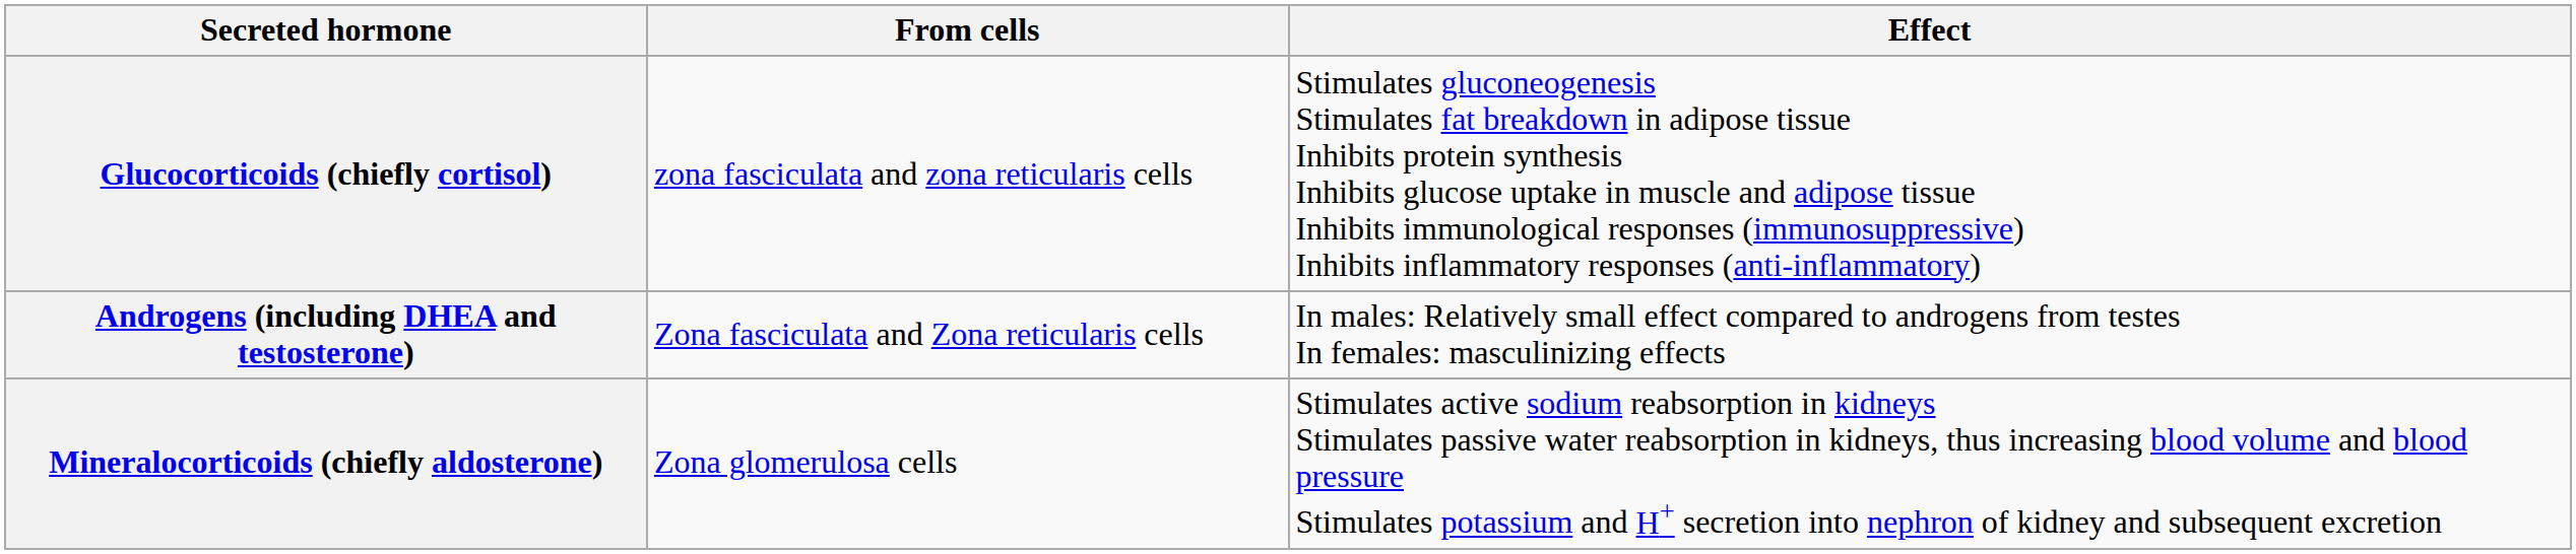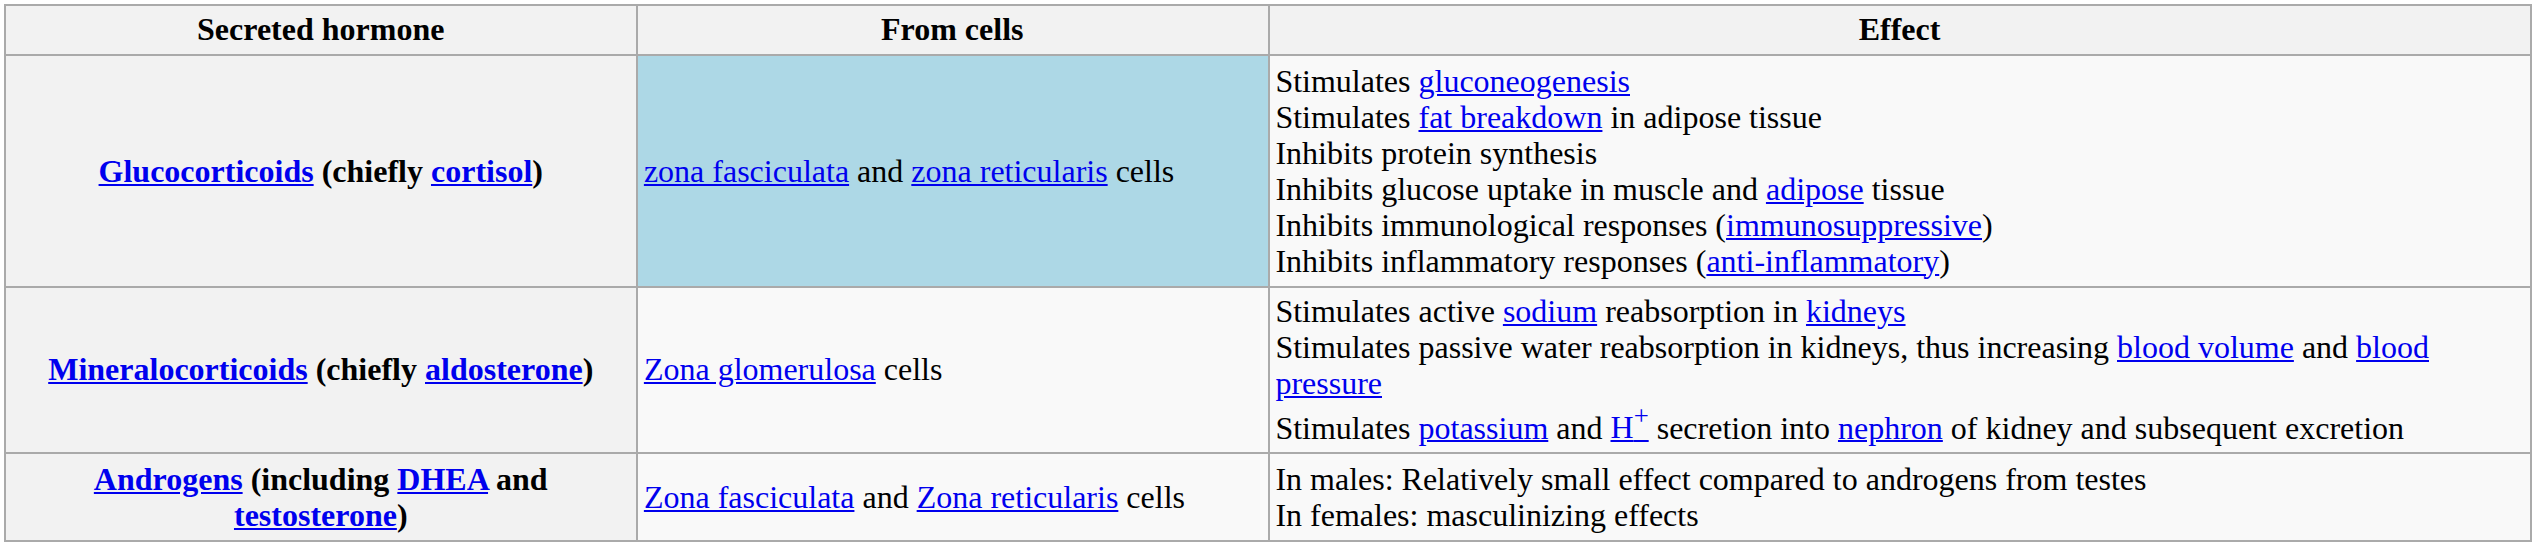Glucocorticoids (chiefly cortisol) | From cells: no background -> lightblue background
rows swapped: Mineralocorticoids (chiefly aldosterone) <-> Androgens (including DHEA and testosterone)
